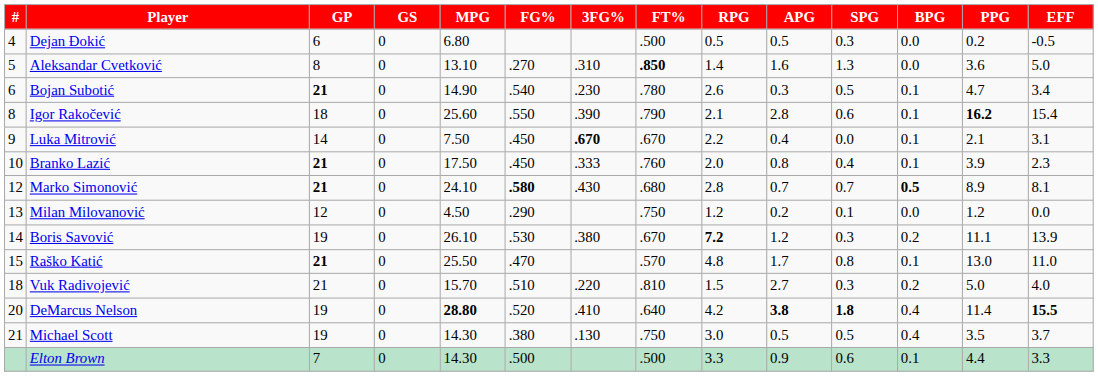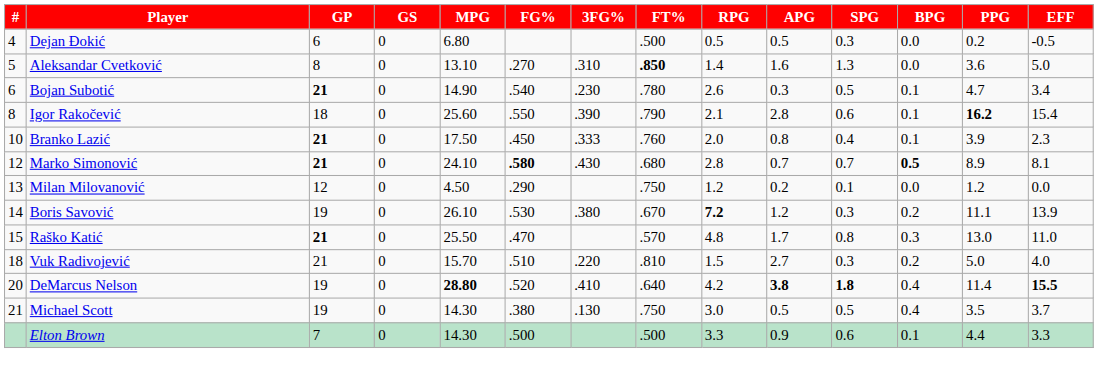- row: 9 | Luka Mitrović | 14 | 0 | 7.50 | .450 | .670 | .670 | 2.2 | 0.4 | 0.0 | 0.1 | 2.1 | 3.1
Raško Katić | BPG: 0.1 -> 0.3
